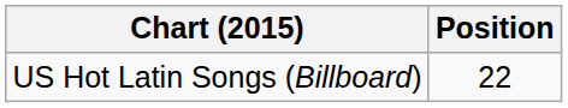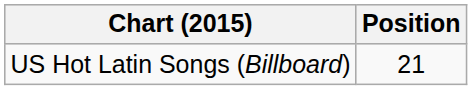US Hot Latin Songs (Billboard) | Position: 22 -> 21
